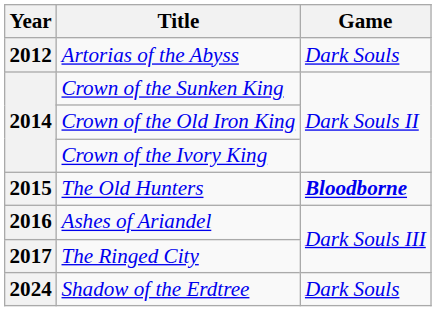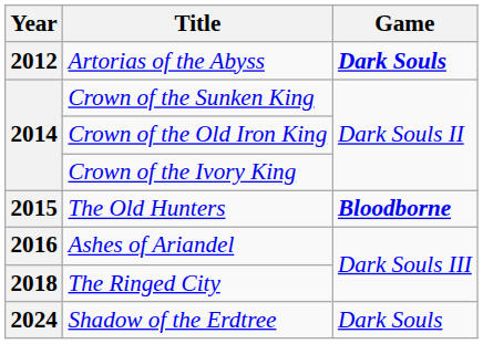Artorias of the Abyss | Game: normal -> bold
The Ringed City | Year: 2017 -> 2018
